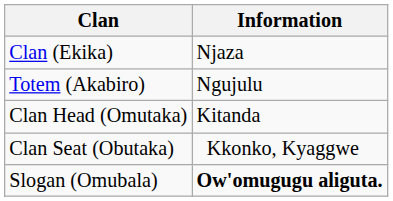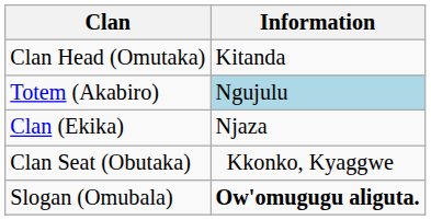rows swapped: Clan (Ekika) <-> Clan Head (Omutaka)
Totem (Akabiro) | Information: no background -> lightblue background
